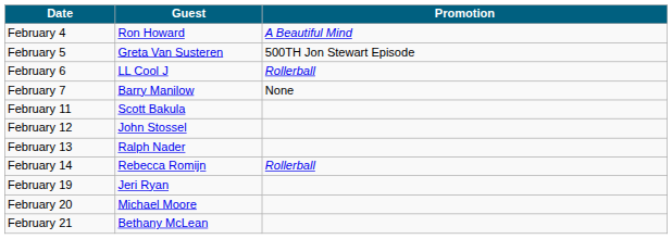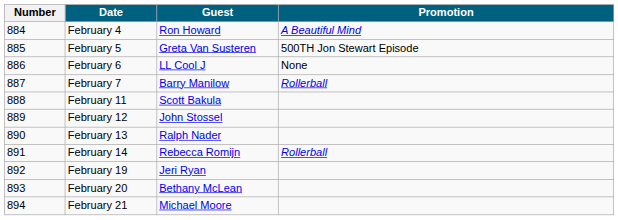+ column: Number | 884 | 885 | 886 | 887 | 888 | 889 | 890 | 891 | 892 | 893 | 894
February 6 | Promotion: Rollerball -> None
February 7 | Promotion: None -> Rollerball
February 20 | Guest: Michael Moore -> Bethany McLean
February 21 | Guest: Bethany McLean -> Michael Moore
